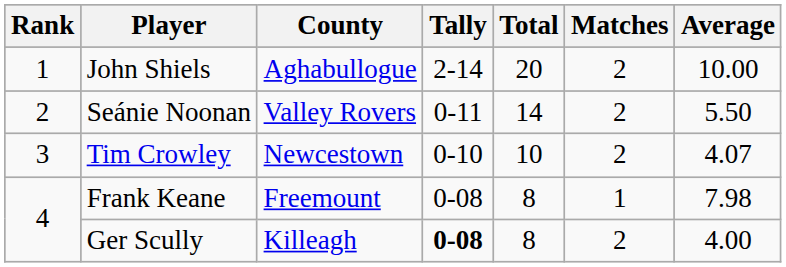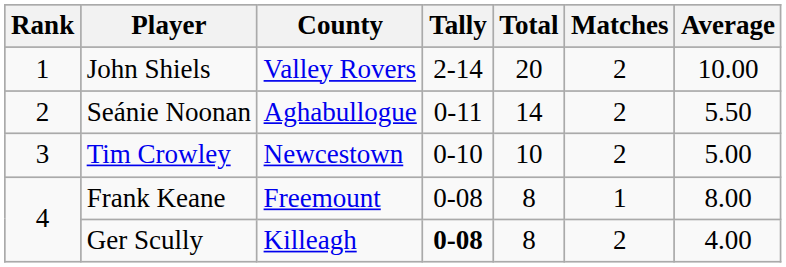John Shiels | County: Aghabullogue -> Valley Rovers
Seánie Noonan | County: Valley Rovers -> Aghabullogue
Tim Crowley | Average: 4.07 -> 5.00
Frank Keane | Average: 7.98 -> 8.00
